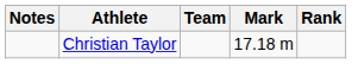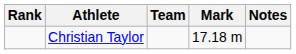columns swapped: Rank <-> Notes
